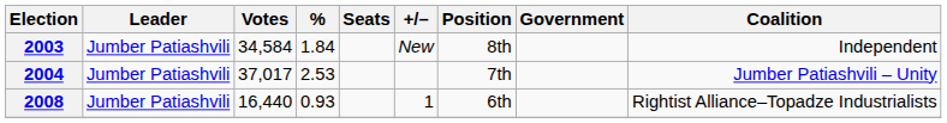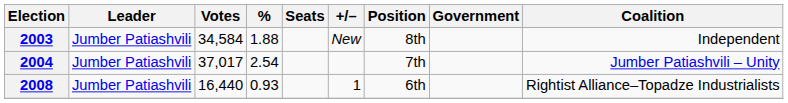2003 | %: 1.84 -> 1.88
2004 | %: 2.53 -> 2.54
